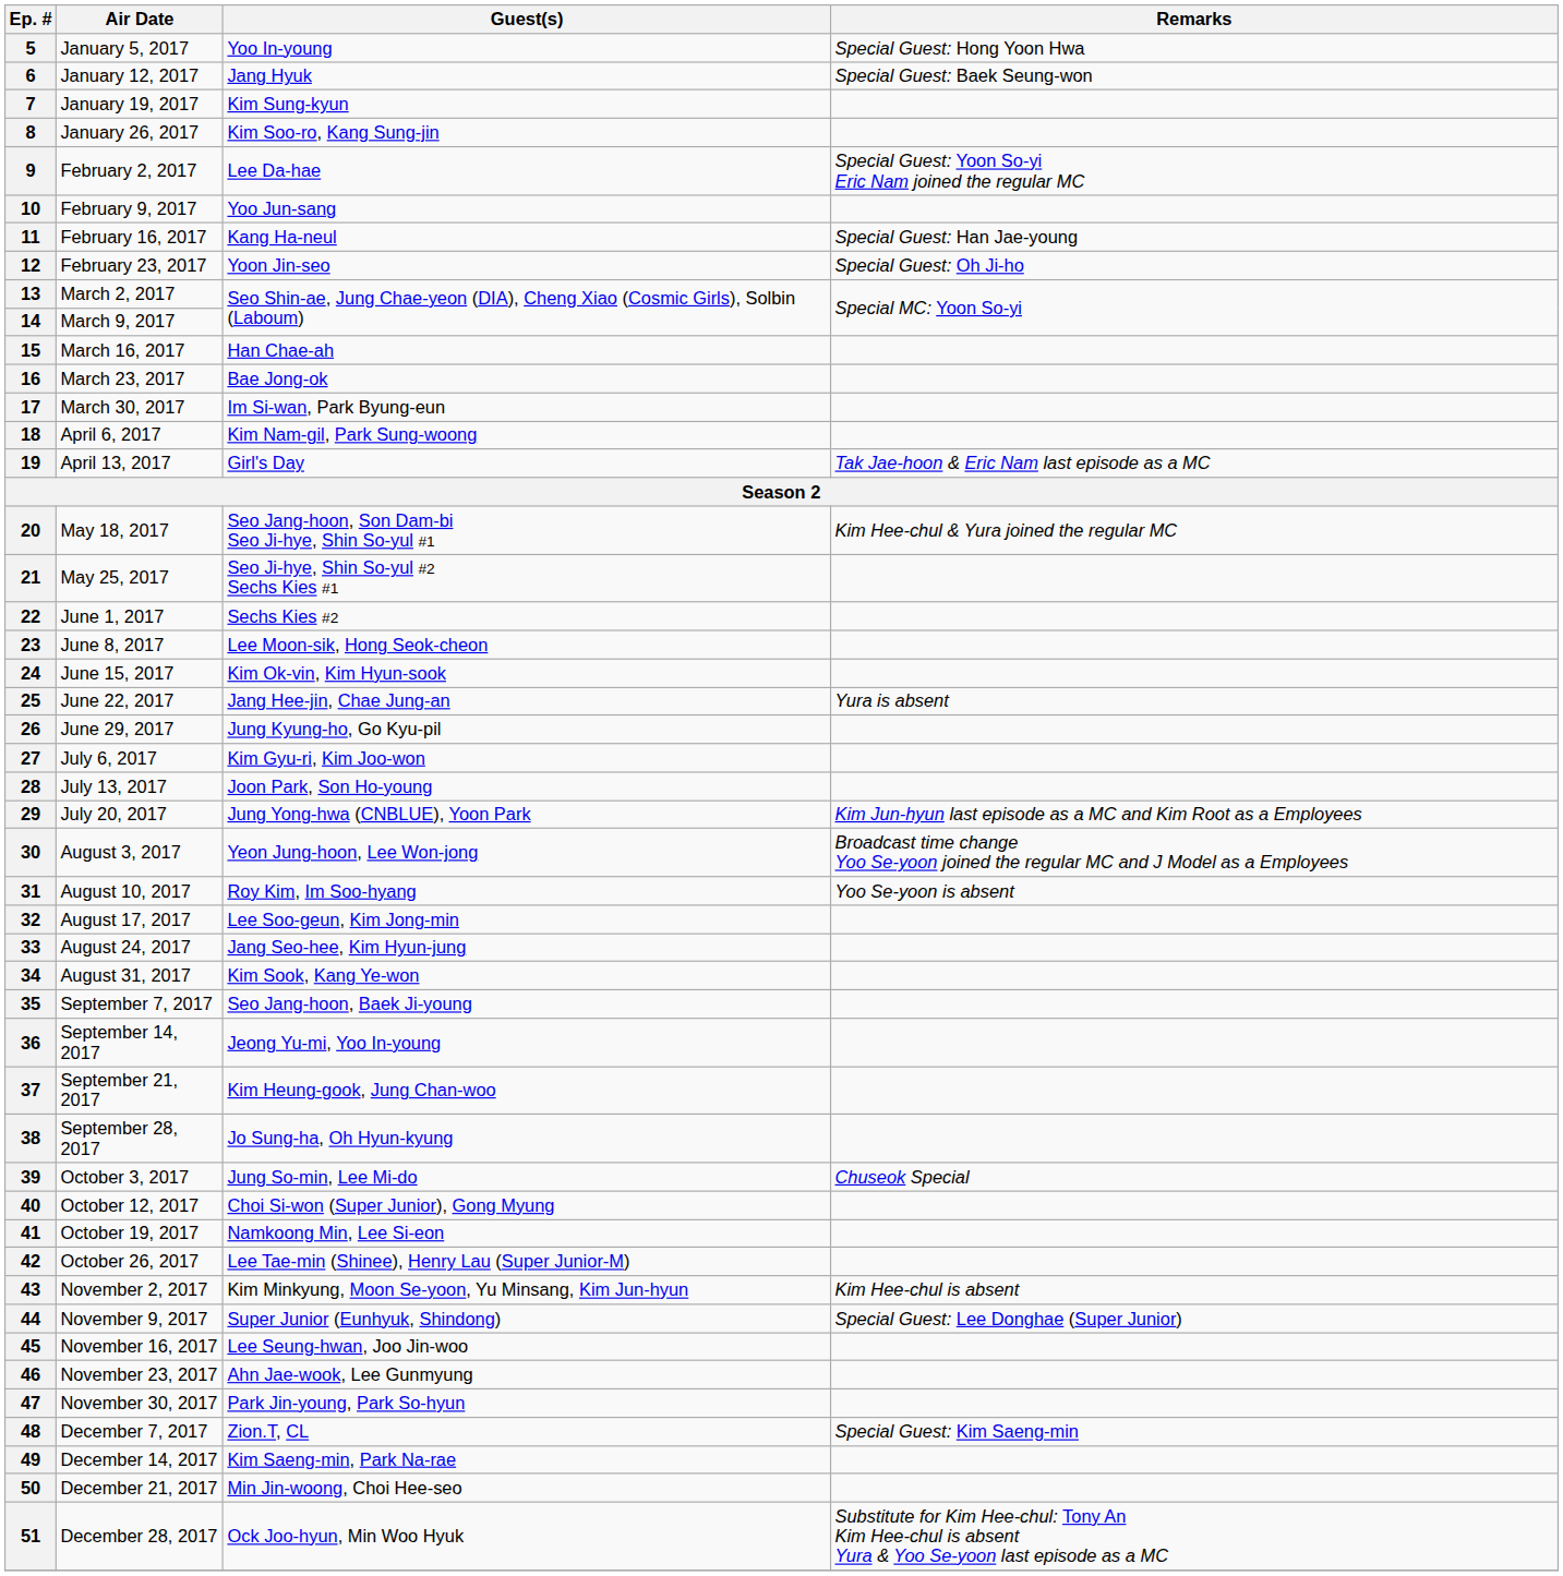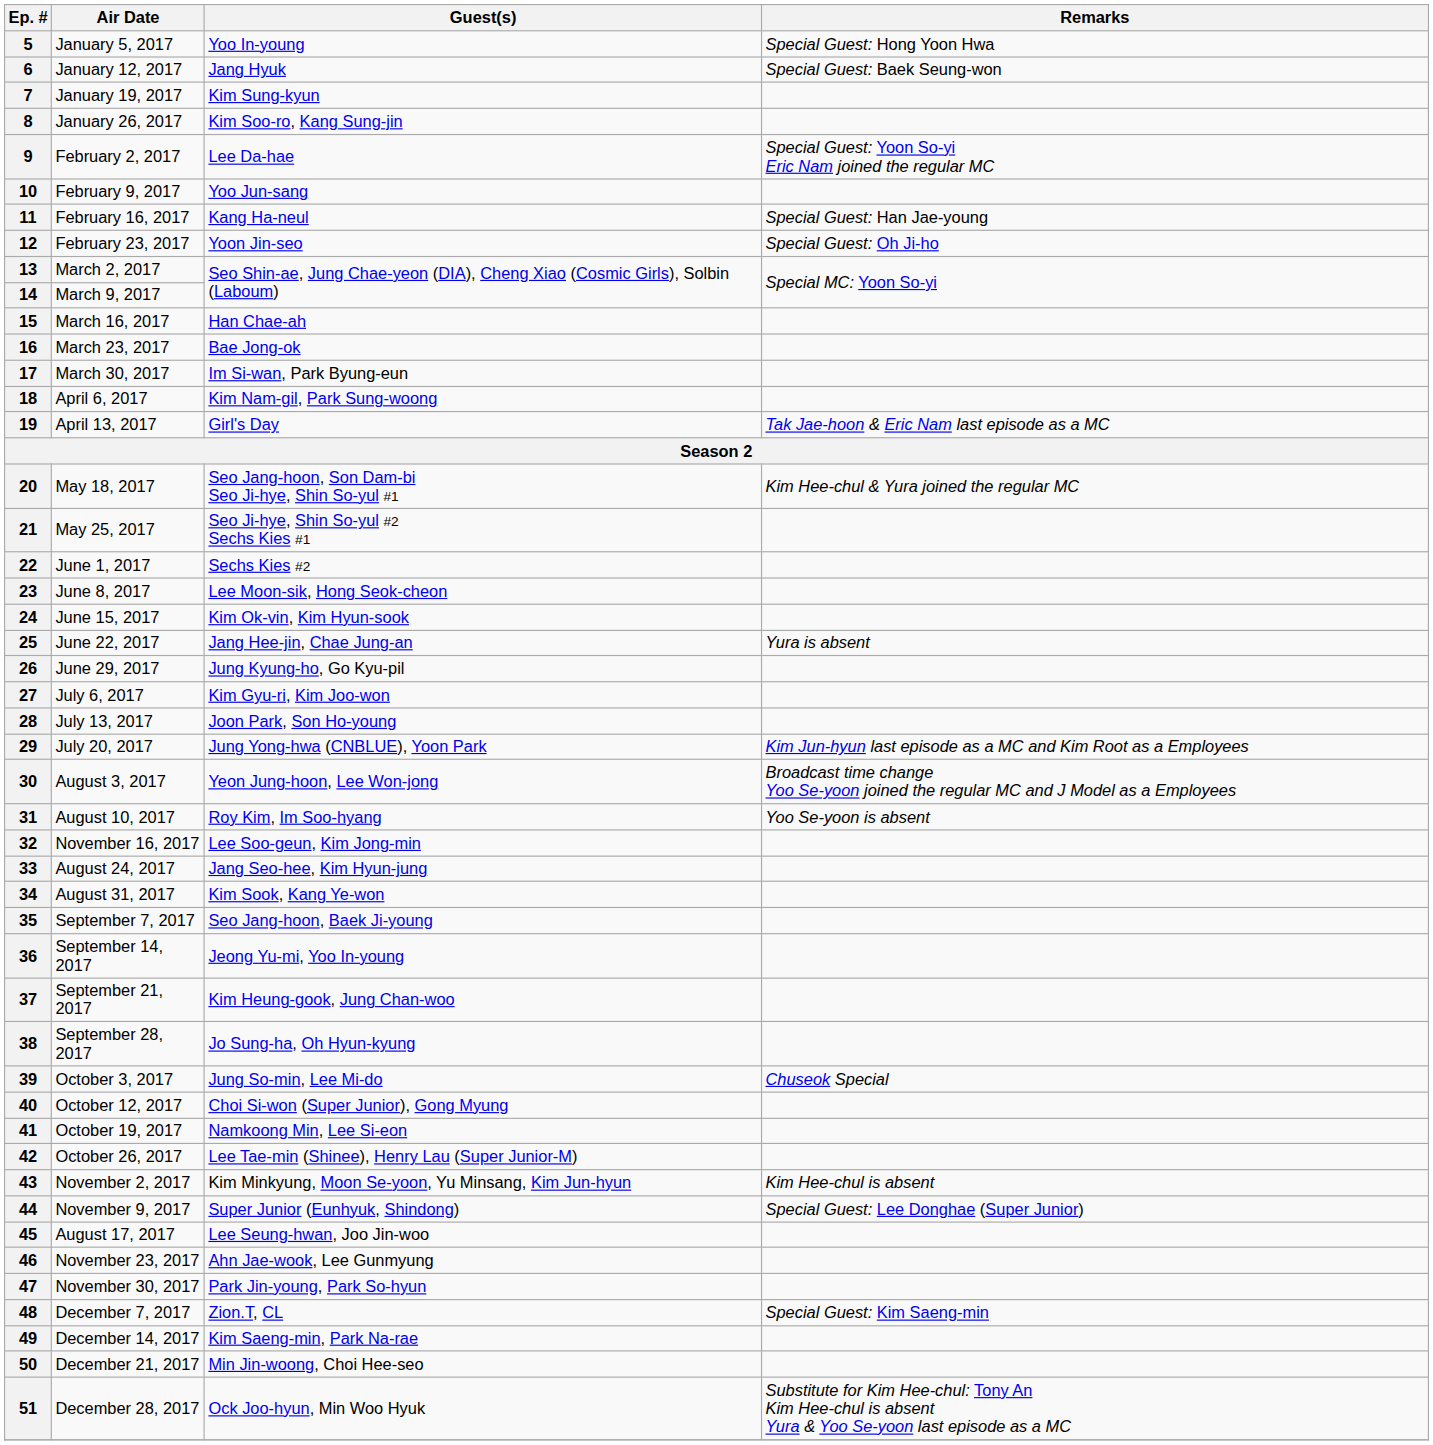32 | Air Date: August 17, 2017 -> November 16, 2017
45 | Air Date: November 16, 2017 -> August 17, 2017
